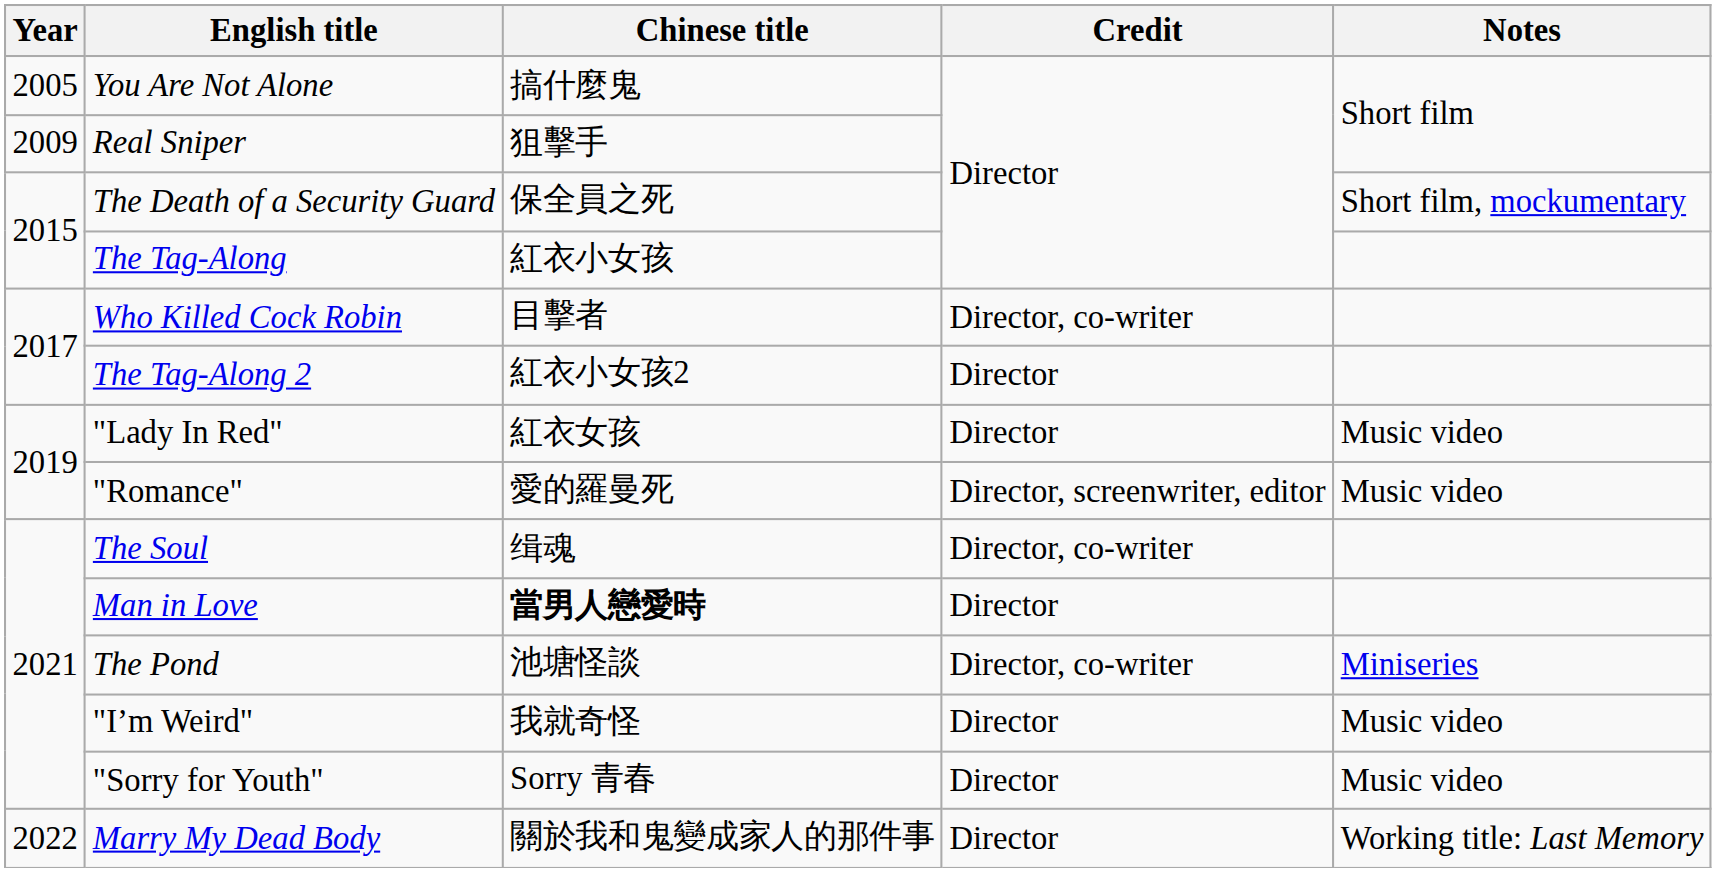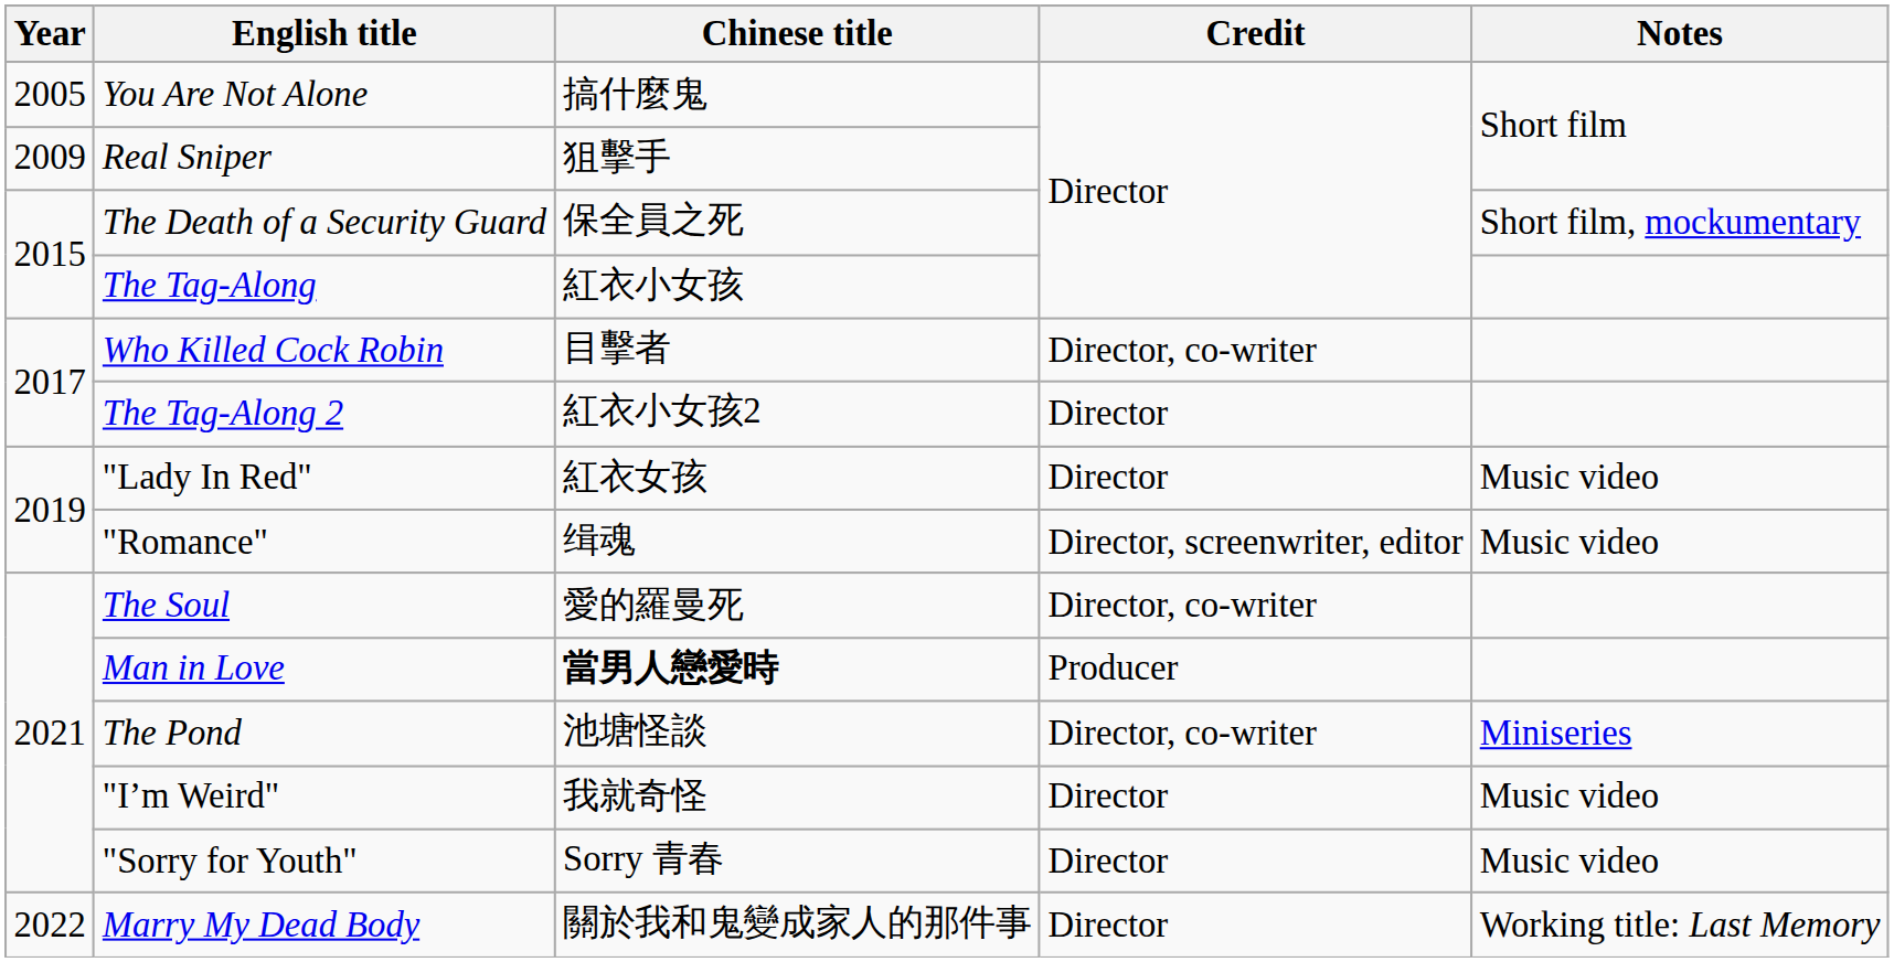"Romance" | Chinese title: 愛的羅曼死 -> 缉魂
The Soul | Chinese title: 缉魂 -> 愛的羅曼死
Man in Love | Credit: Director -> Producer
